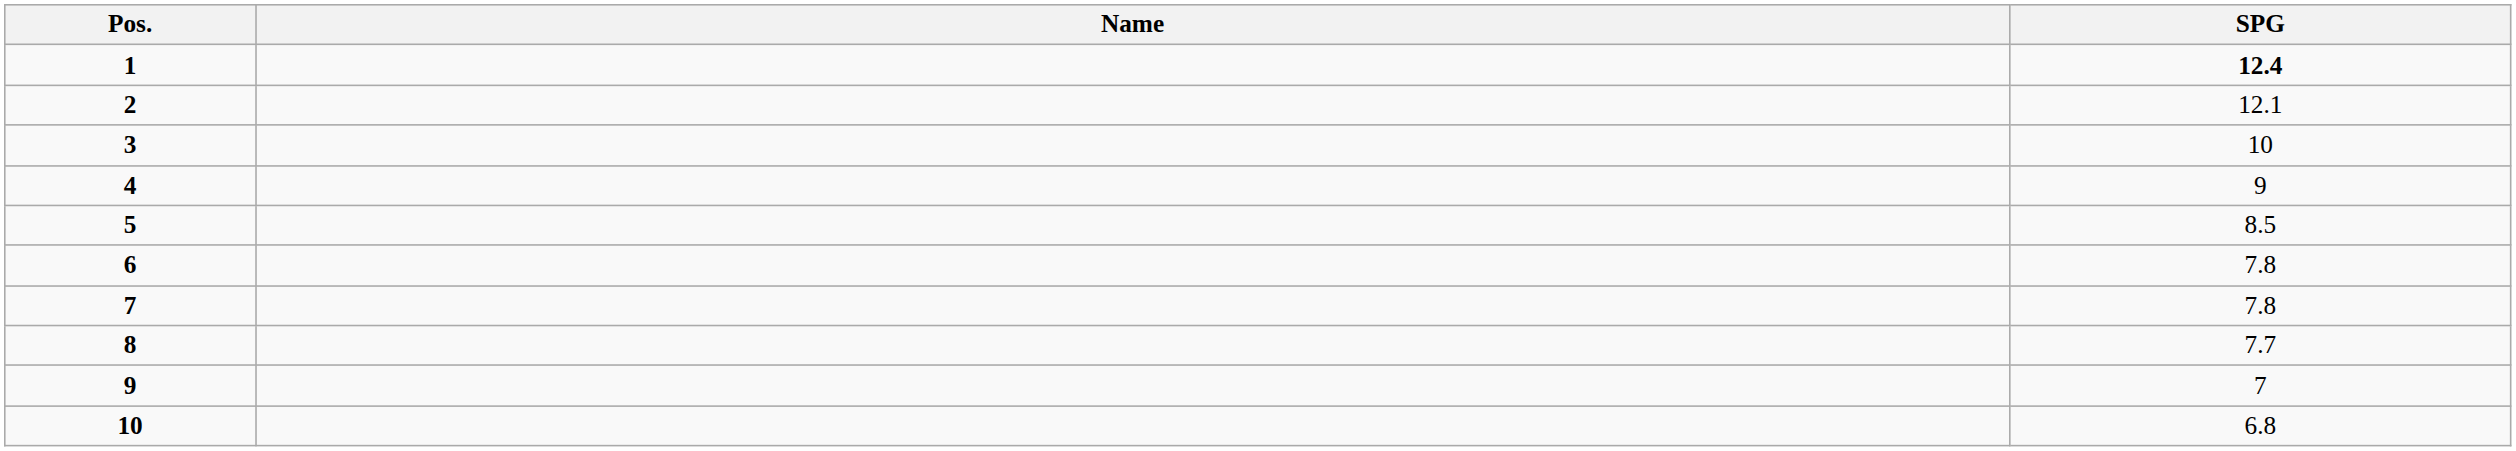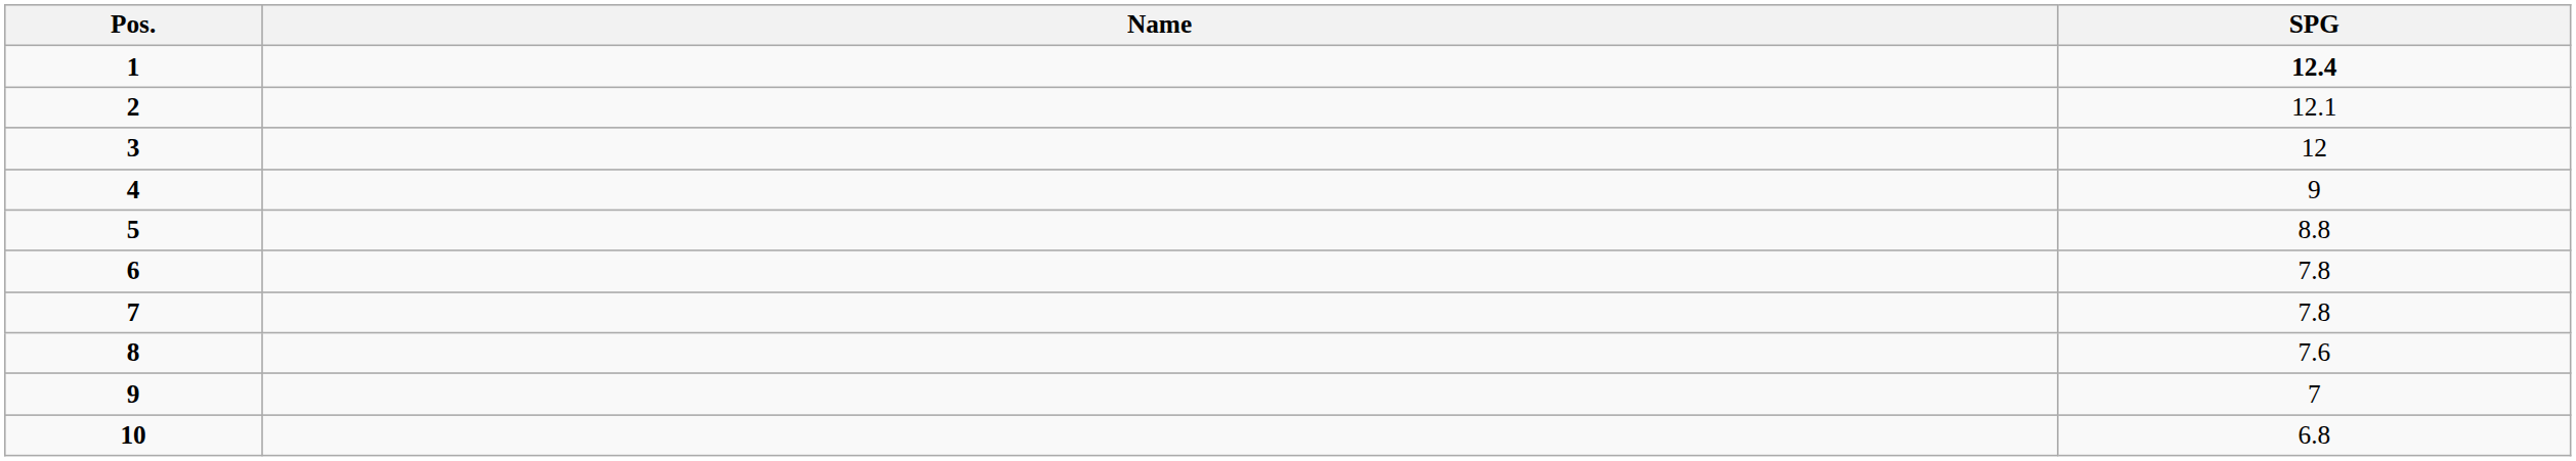3 | SPG: 10 -> 12
5 | SPG: 8.5 -> 8.8
8 | SPG: 7.7 -> 7.6
